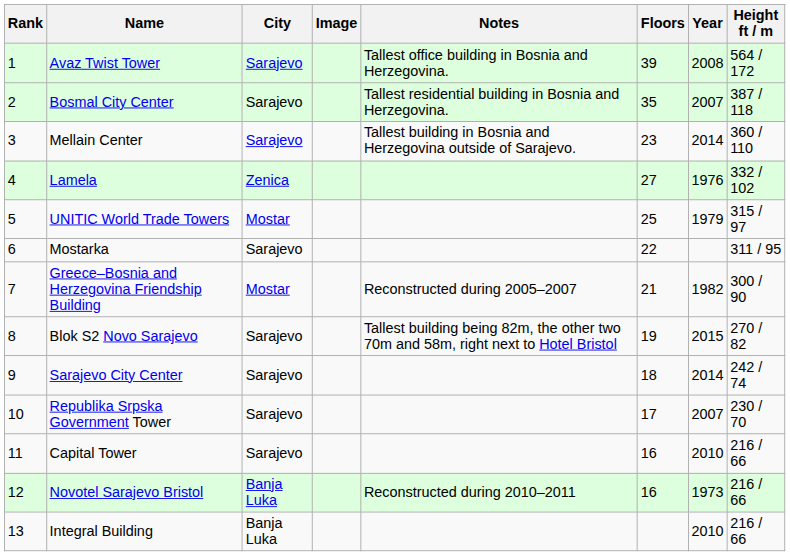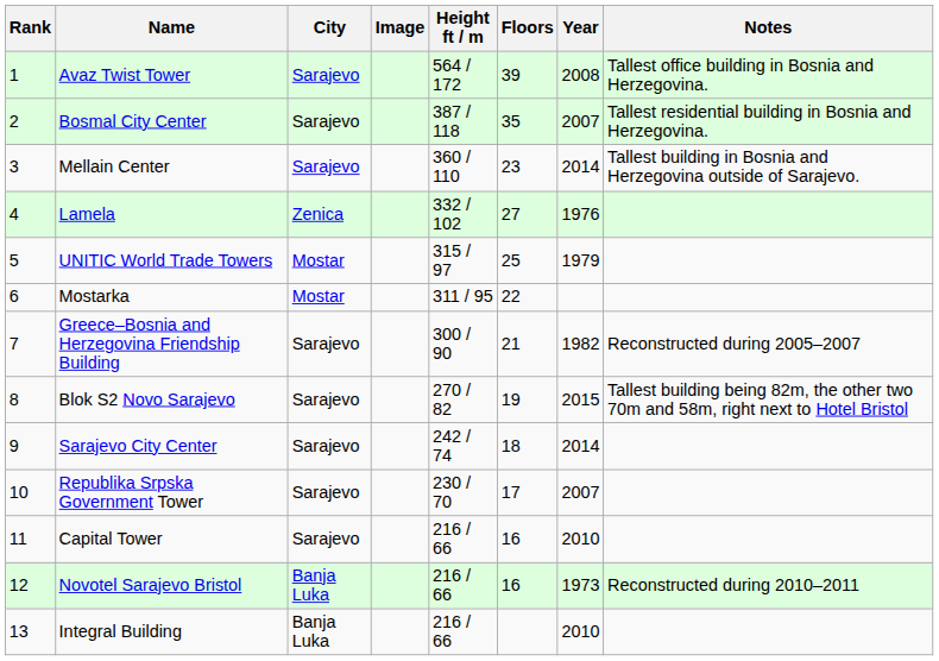columns swapped: Height ft / m <-> Notes
Mostarka | City: Sarajevo -> Mostar
Greece–Bosnia and Herzegovina Friendship Building | City: Mostar -> Sarajevo
